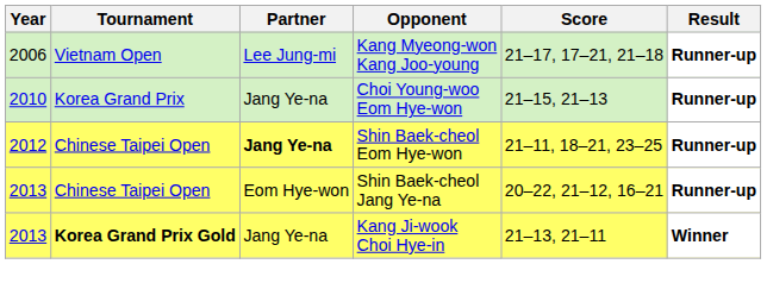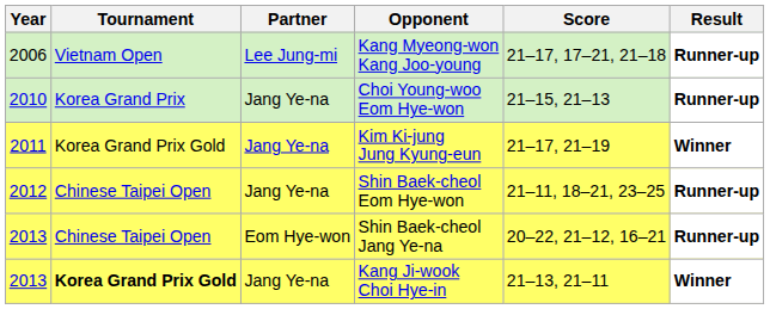+ row: 2011 | Korea Grand Prix Gold | Jang Ye-na | Kim Ki-jung Jung Kyung-eun | 21–17, 21–19 | Winner
Shin Baek-cheol Eom Hye-won | Partner: bold -> normal
